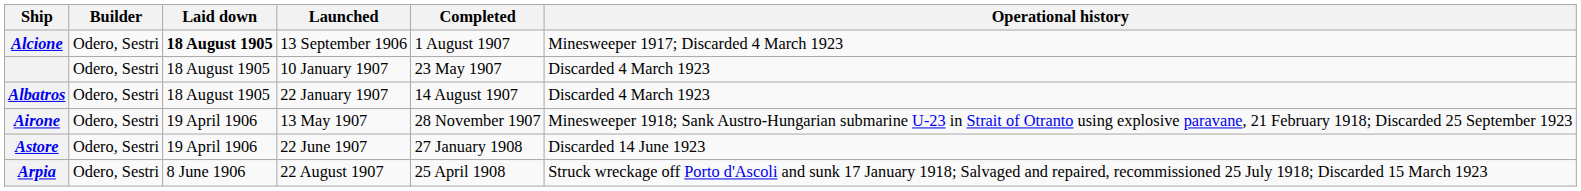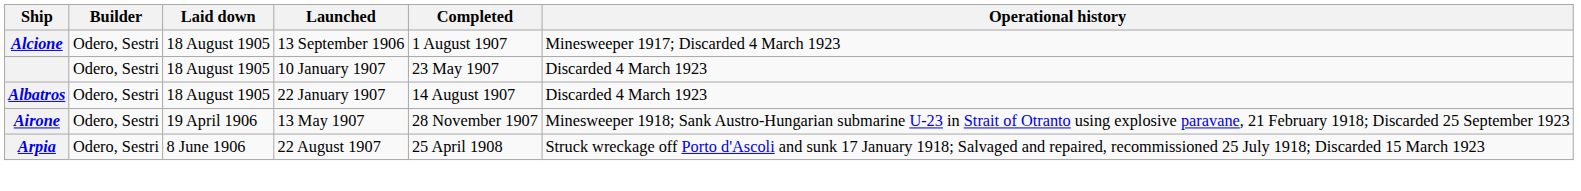Alcione | Laid down: bold -> normal
- row: Astore | Odero, Sestri | 19 April 1906 | 22 June 1907 | 27 January 1908 | Discarded 14 June 1923
